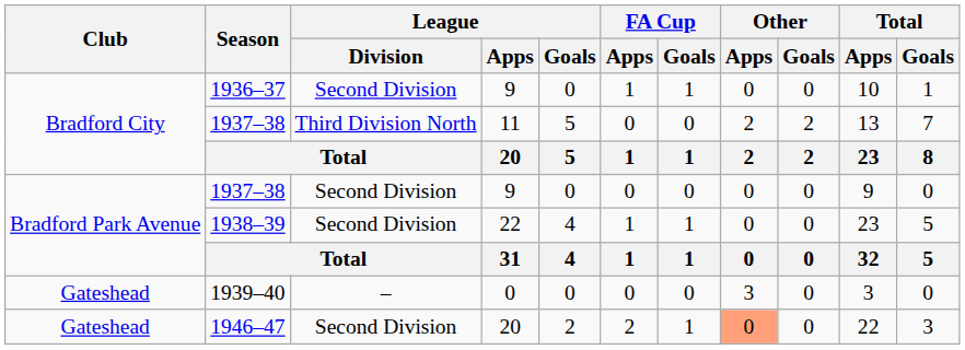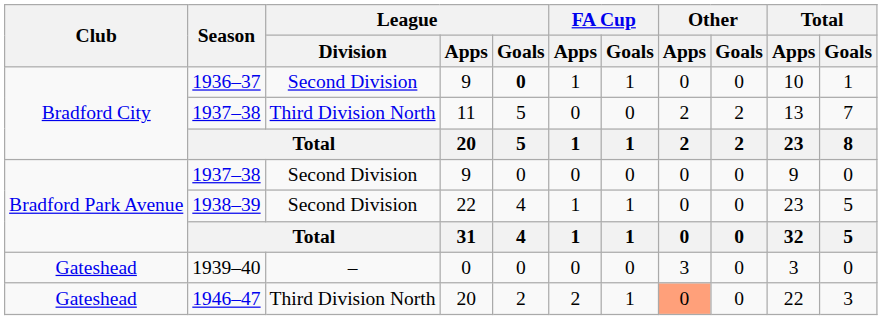1936–37 | League / Goals: normal -> bold
1946–47 | League / Division: Second Division -> Third Division North
